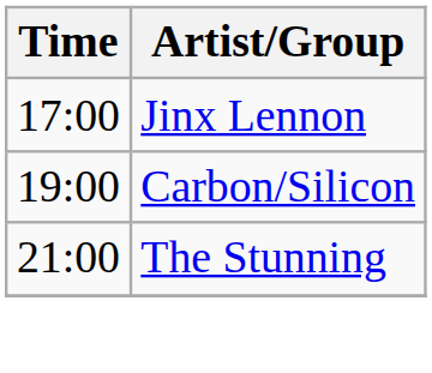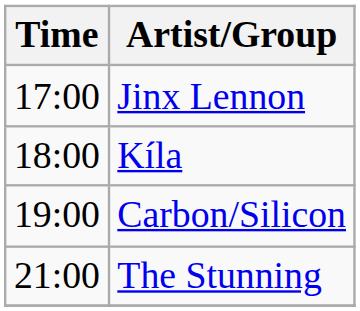+ row: 18:00 | Kíla
